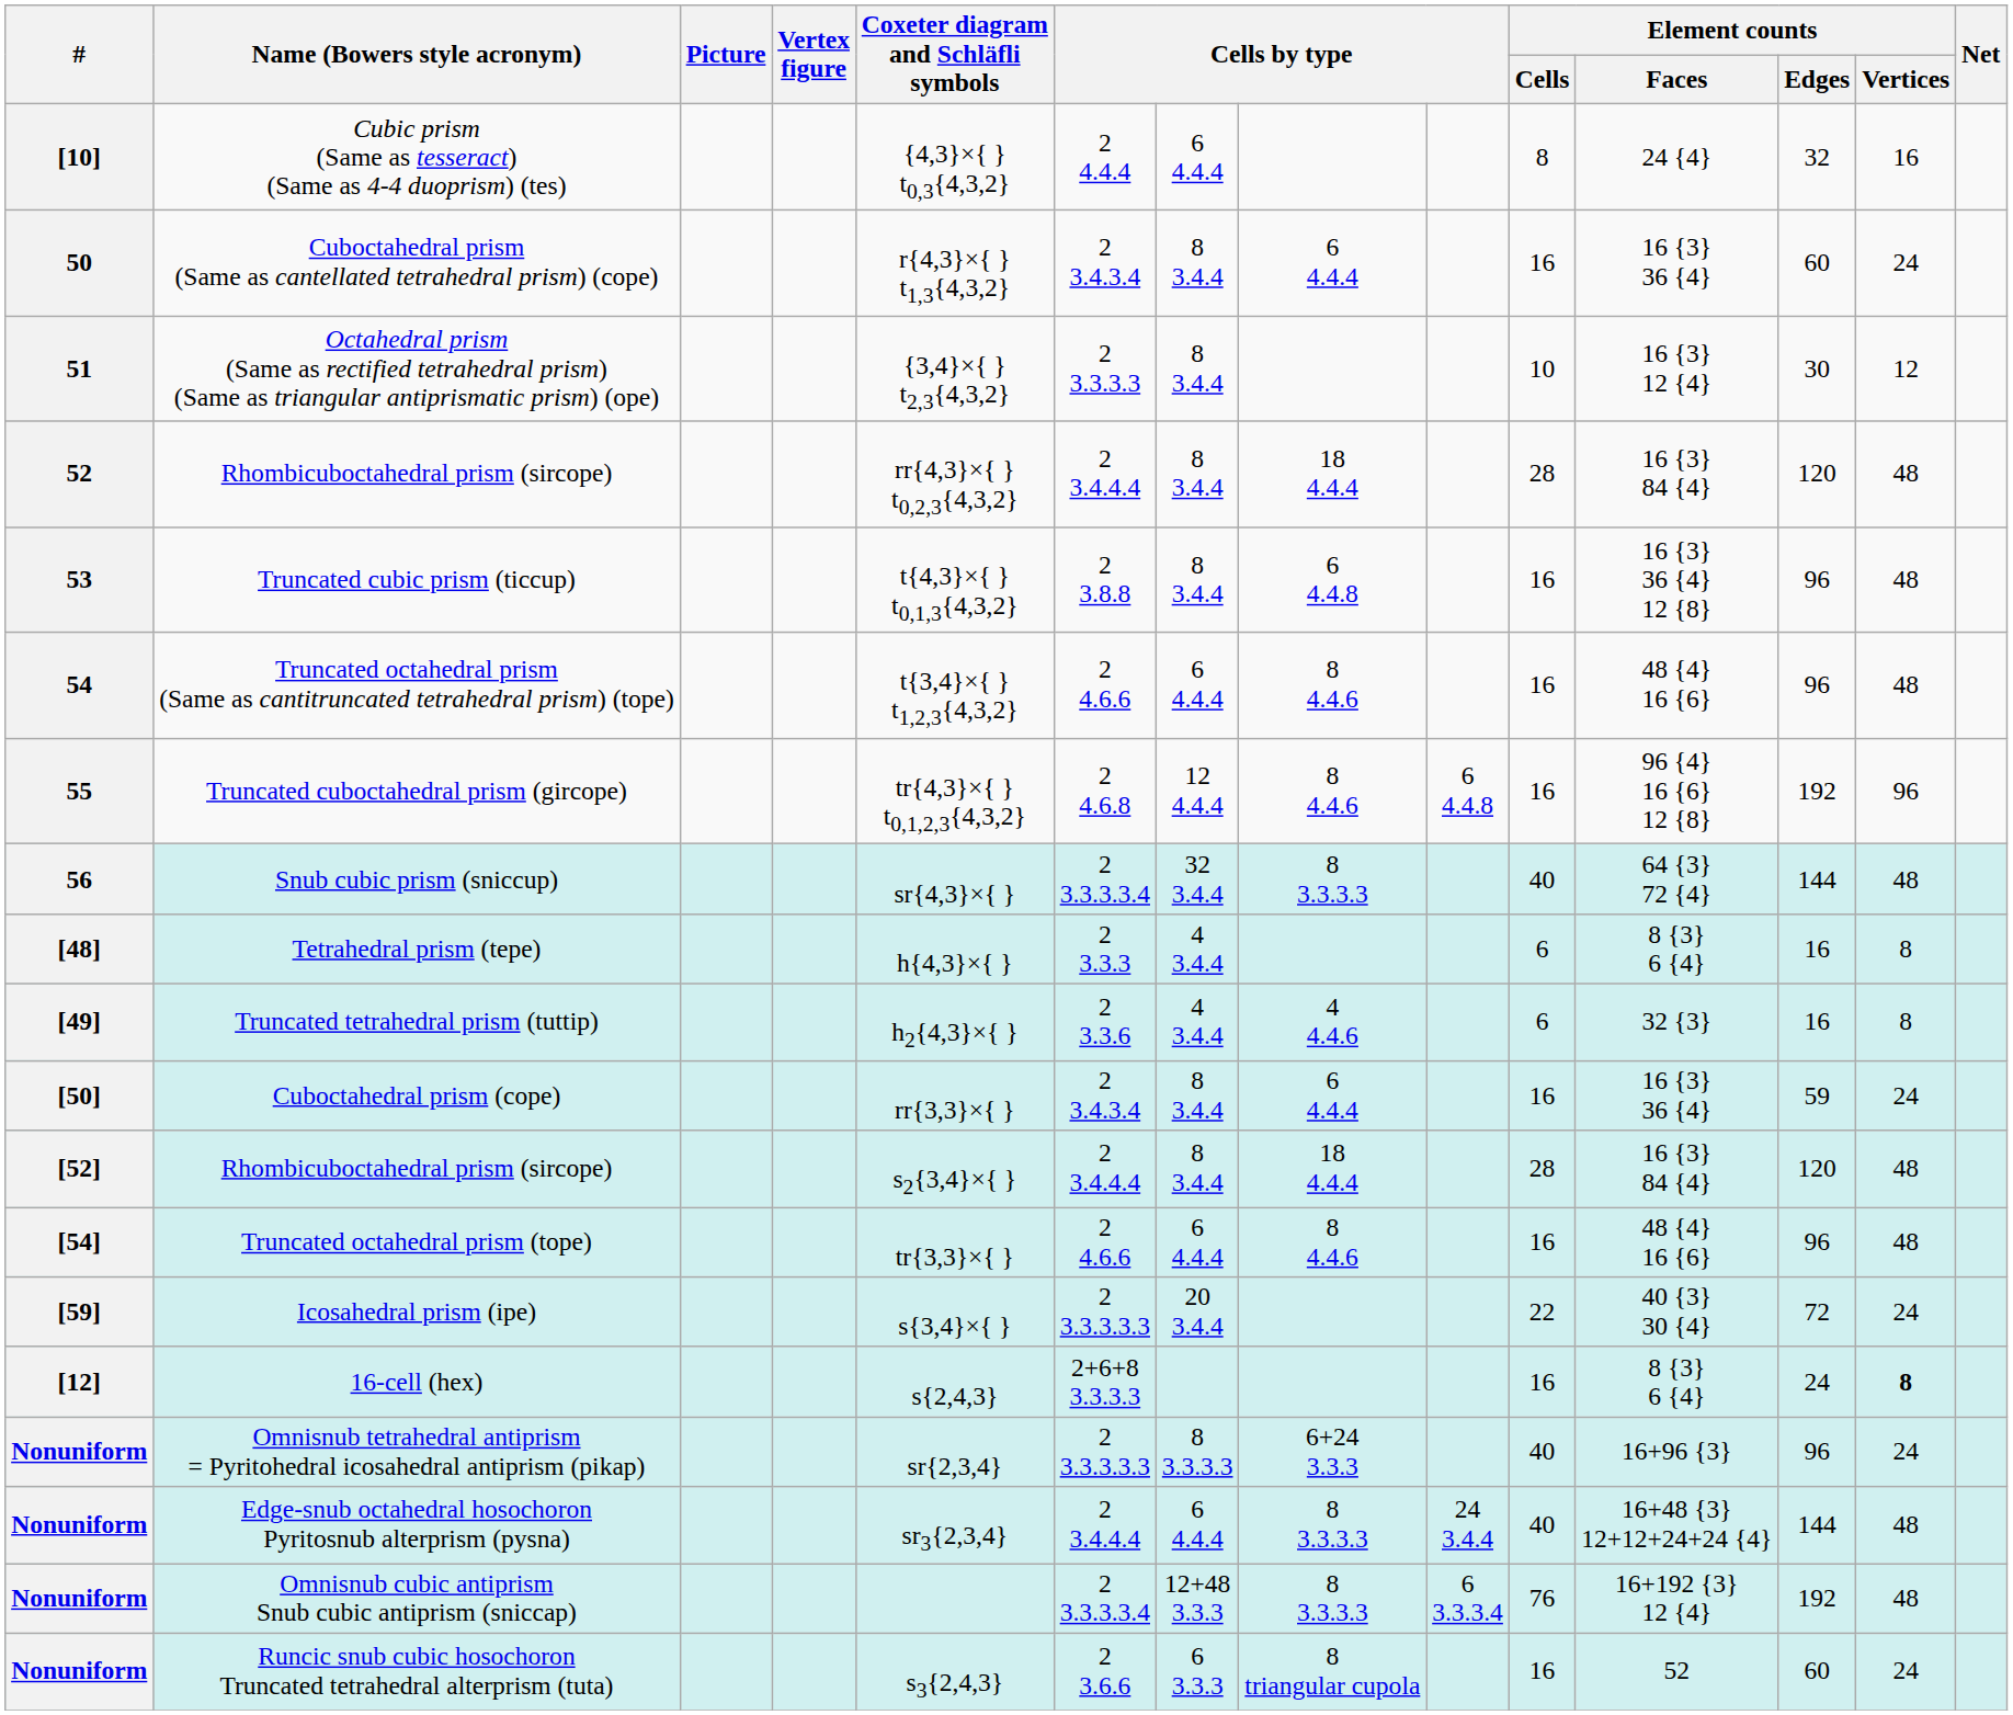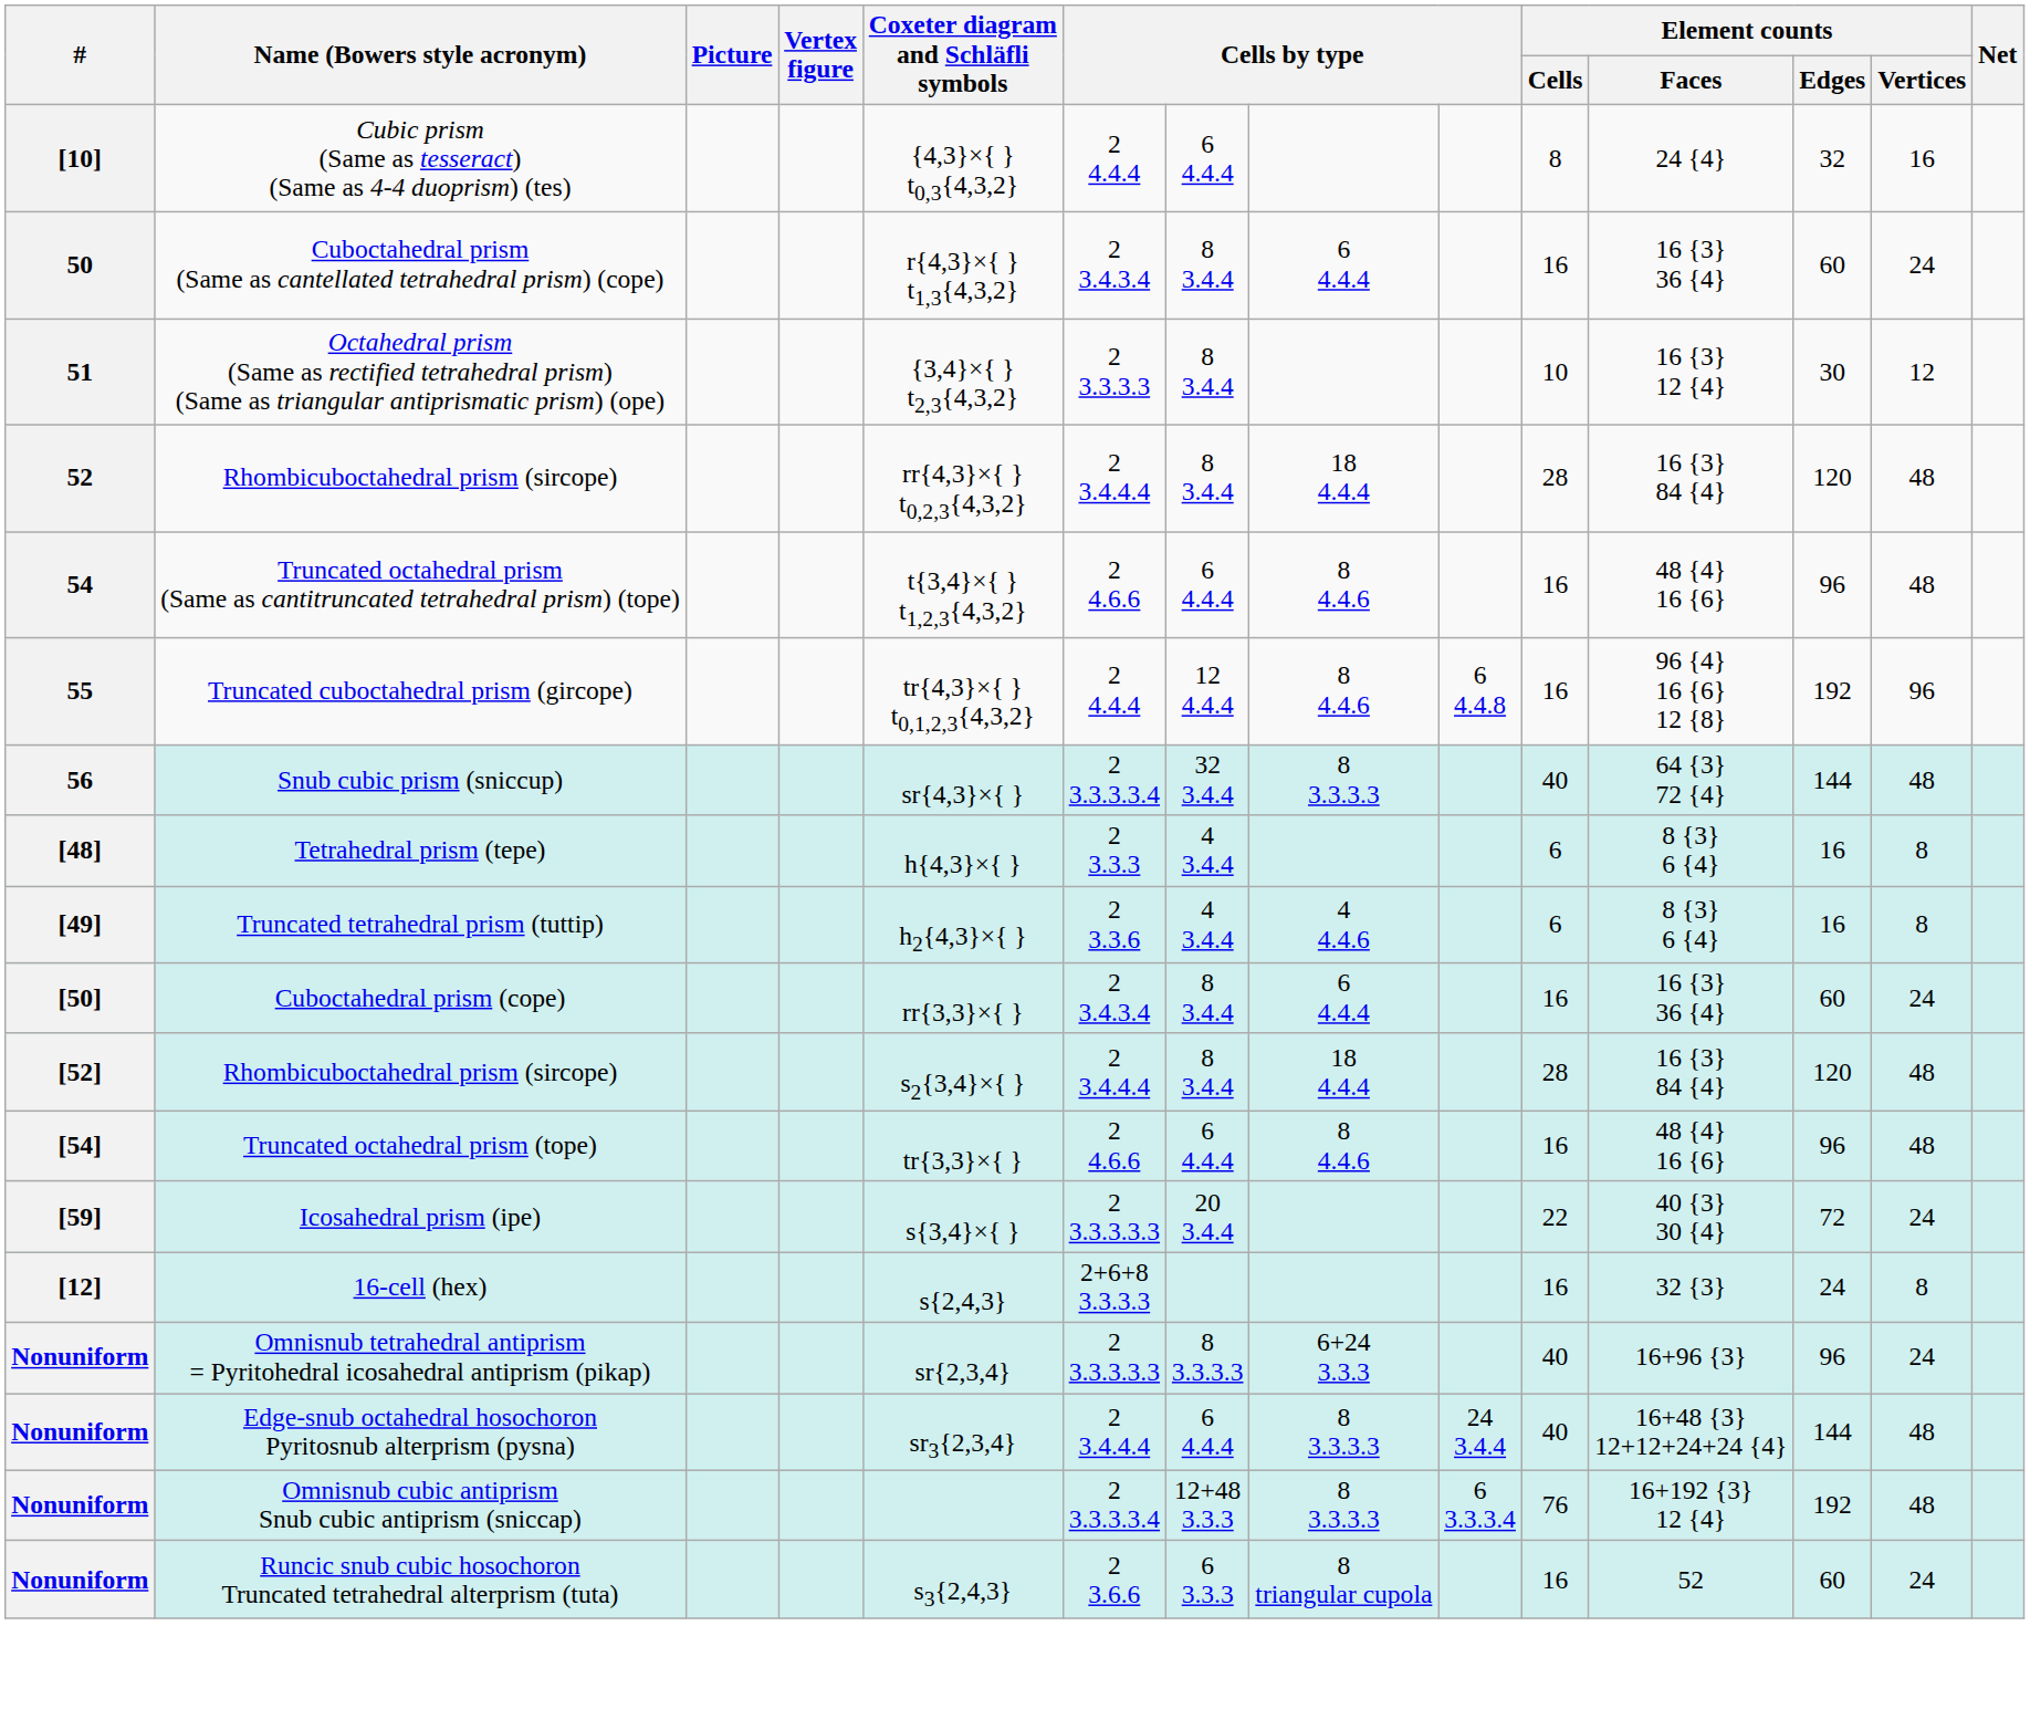- row: 53 | Truncated cubic prism (ticcup) | t{4,3}×{ } t0,1,3{4,3,2} | 2 3.8.8 | 8 3.4.4 | 6 4.4.8 | 16 | 16 {3} 36 {4} 12 {8} | 96 | 48
Truncated cuboctahedral prism (gircope) | column 6: 2 4.6.8 -> 2 4.4.4
Truncated tetrahedral prism (tuttip) | Element counts / Faces: 32 {3} -> 8 {3} 6 {4}
Cuboctahedral prism (cope) | Element counts / Edges: 59 -> 60
16-cell (hex) | Element counts / Faces: 8 {3} 6 {4} -> 32 {3}
16-cell (hex) | Element counts / Vertices: bold -> normal
